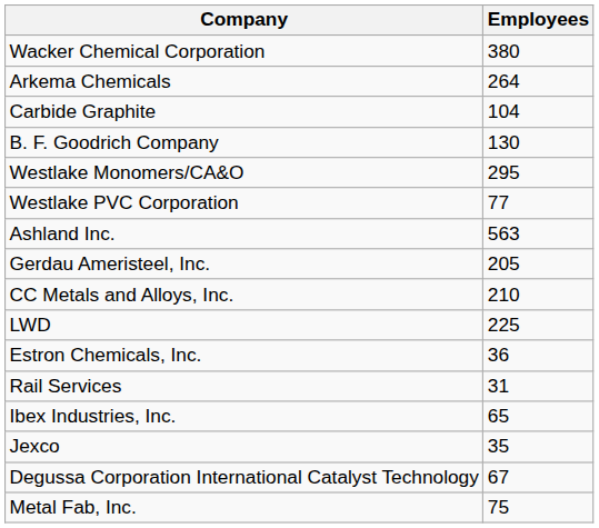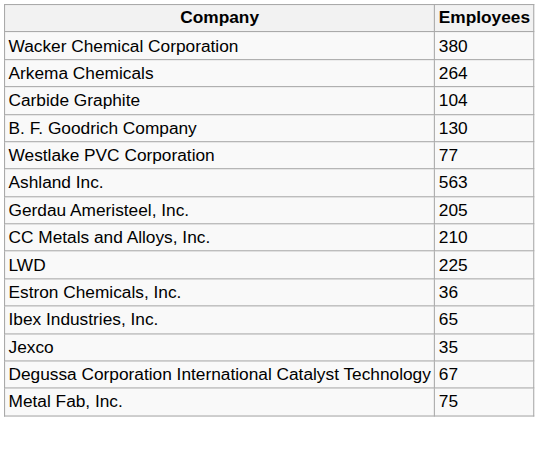- row: Westlake Monomers/CA&O | 295
- row: Rail Services | 31
